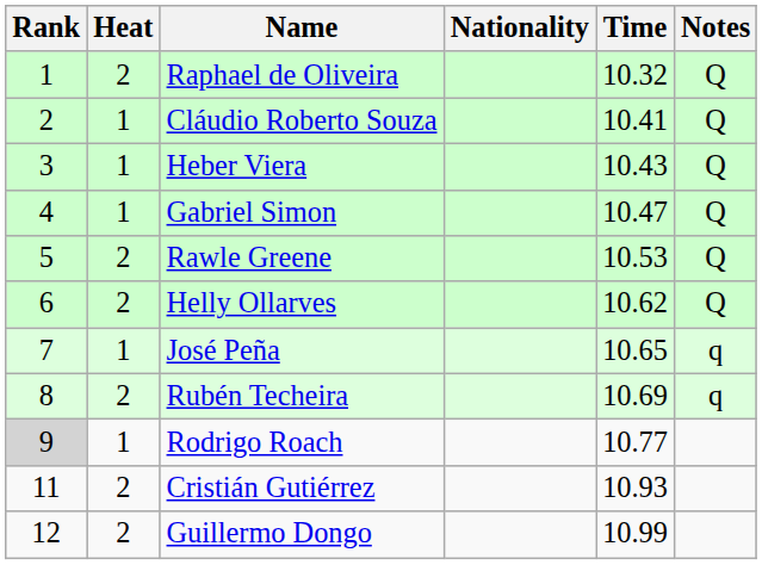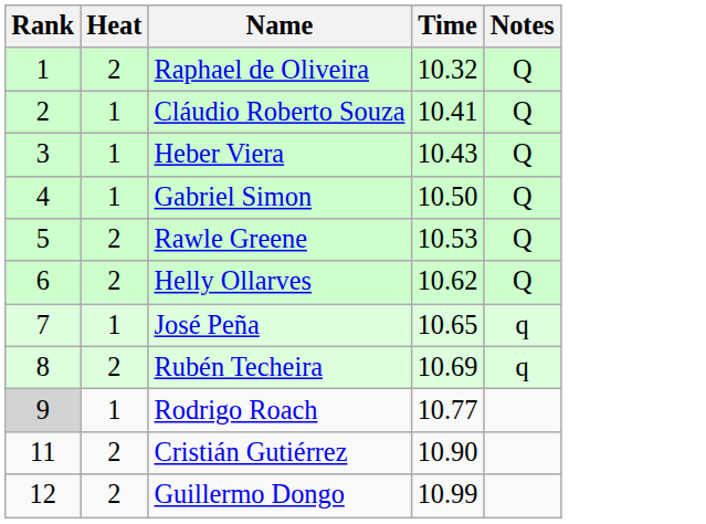- column: Nationality
Gabriel Simon | Time: 10.47 -> 10.50
Cristián Gutiérrez | Time: 10.93 -> 10.90
